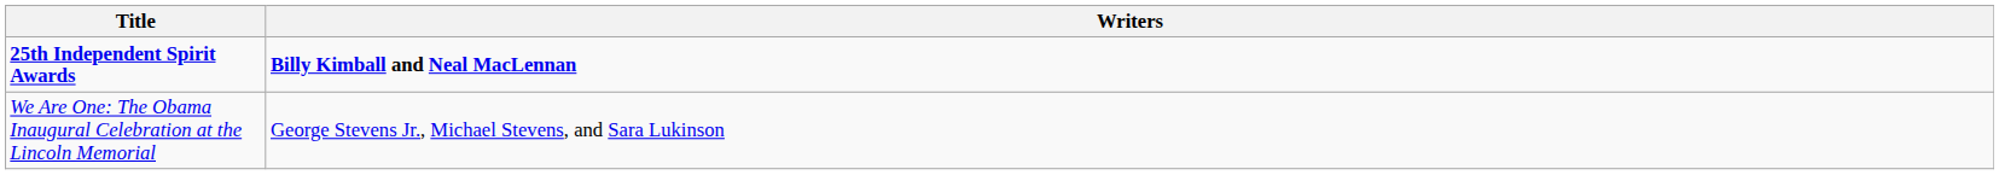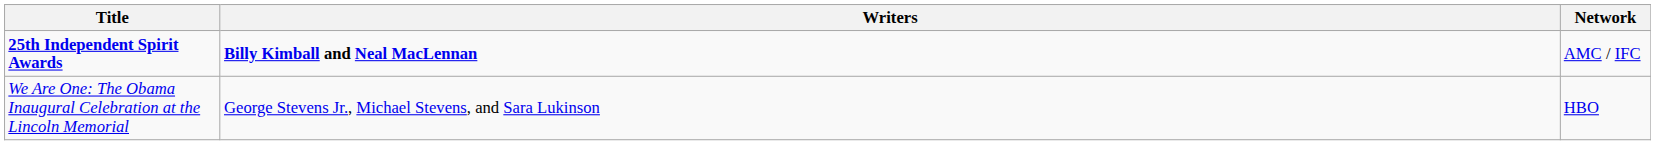+ column: Network | AMC / IFC | HBO
